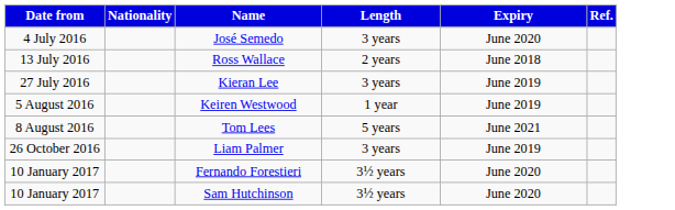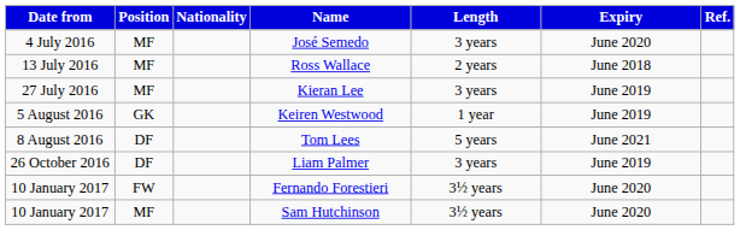+ column: Position | MF | MF | MF | GK | DF | DF | FW | MF
